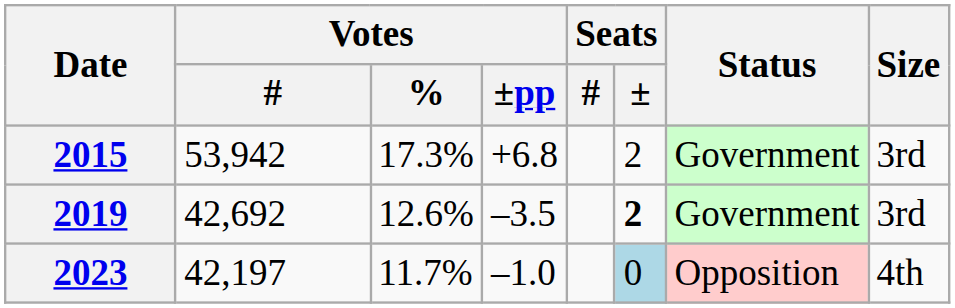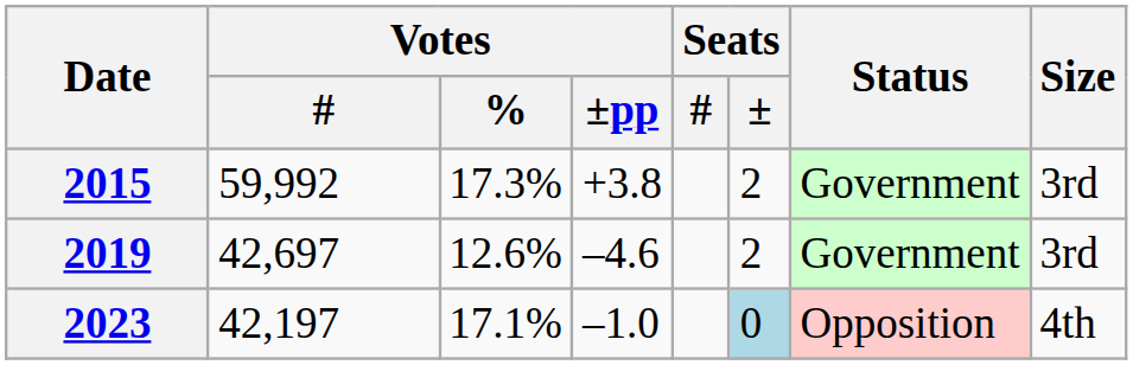2015 | Votes / #: 53,942 -> 59,992
2015 | Votes / ±pp: +6.8 -> +3.8
2019 | Votes / #: 42,692 -> 42,697
2019 | Votes / ±pp: –3.5 -> –4.6
2019 | Seats / ±: bold -> normal
2023 | Votes / %: 11.7% -> 17.1%
